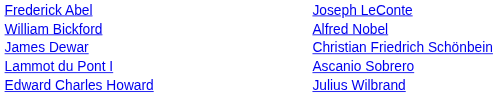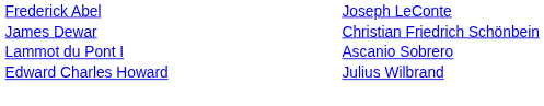- row: William Bickford | Alfred Nobel
